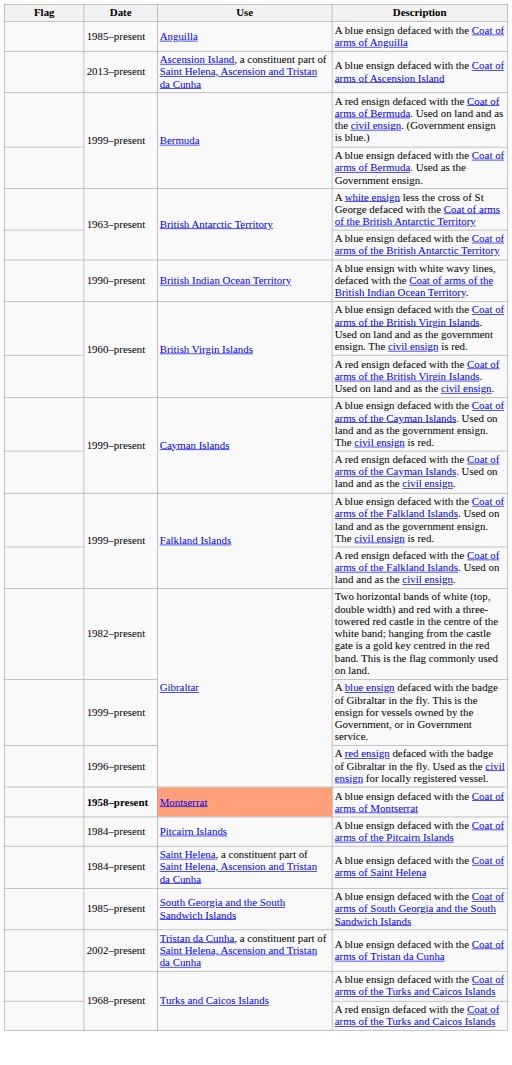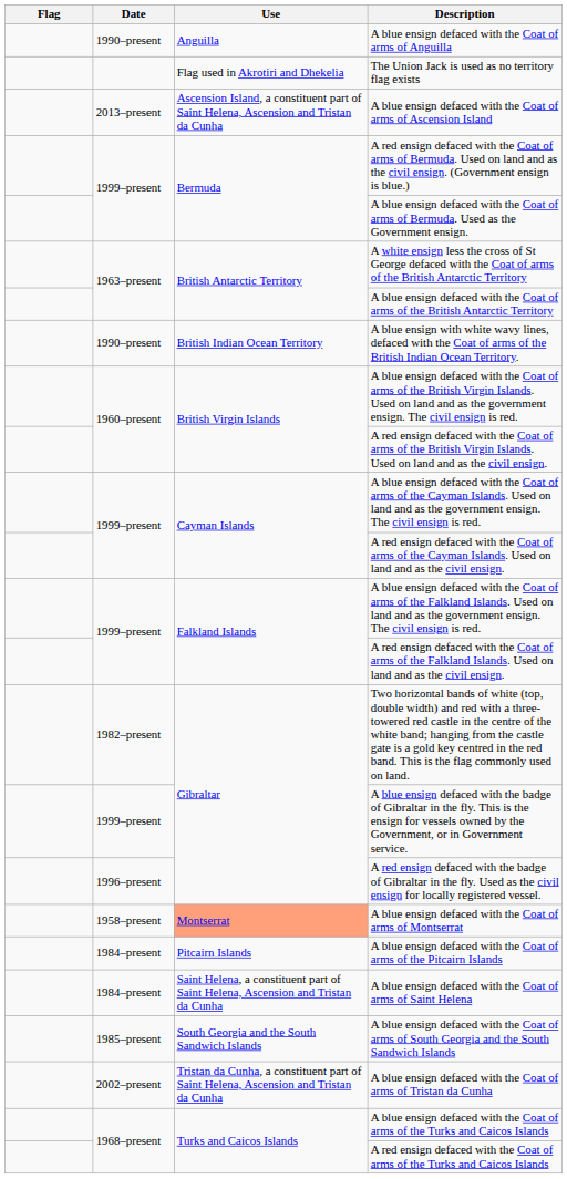A blue ensign defaced with the Coat of arms of Anguilla | Date: 1985–present -> 1990–present
+ row: Flag used in Akrotiri and Dhekelia | The Union Jack is used as no territory flag exists
A blue ensign defaced with the Coat of arms of Montserrat | Date: bold -> normal
